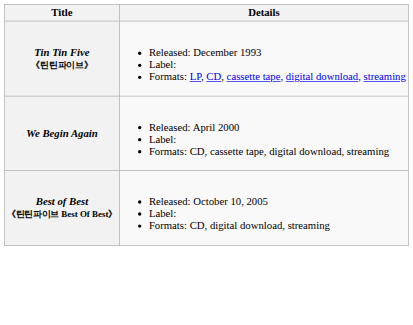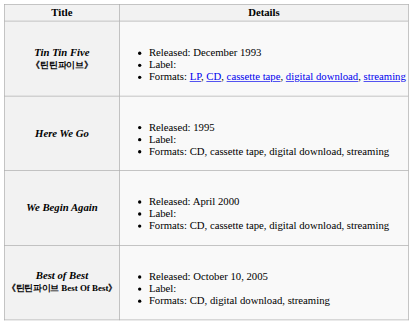+ row: Here We Go | Released: 1995 Label: Formats: CD, cassette tape, digital download, streaming
